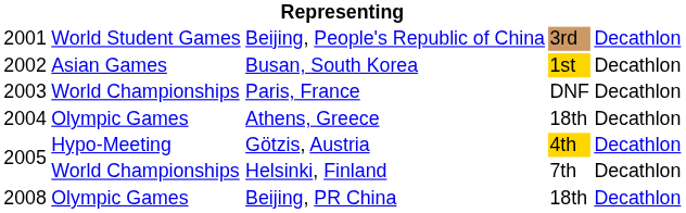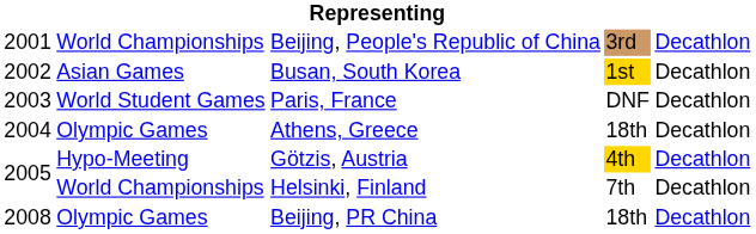Beijing, People's Republic of China | column 2: World Student Games -> World Championships
Paris, France | column 2: World Championships -> World Student Games
